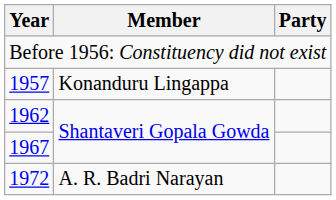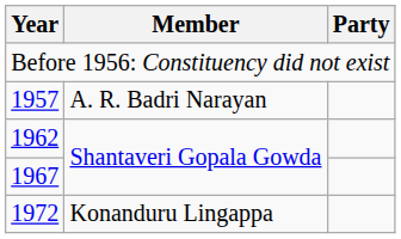1957 | Member: Konanduru Lingappa -> A. R. Badri Narayan
1972 | Member: A. R. Badri Narayan -> Konanduru Lingappa
